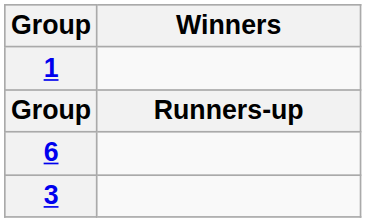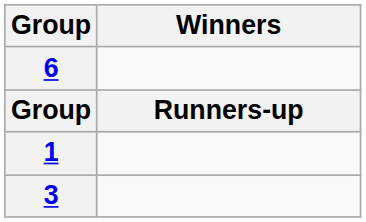rows swapped: 6 <-> 1
